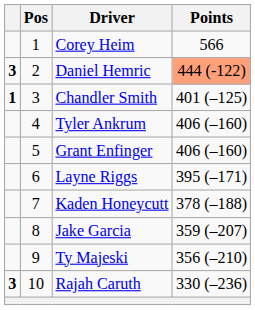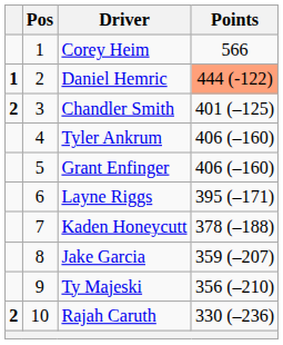Daniel Hemric | column 1: 3 -> 1
Chandler Smith | column 1: 1 -> 2
Rajah Caruth | column 1: 3 -> 2
